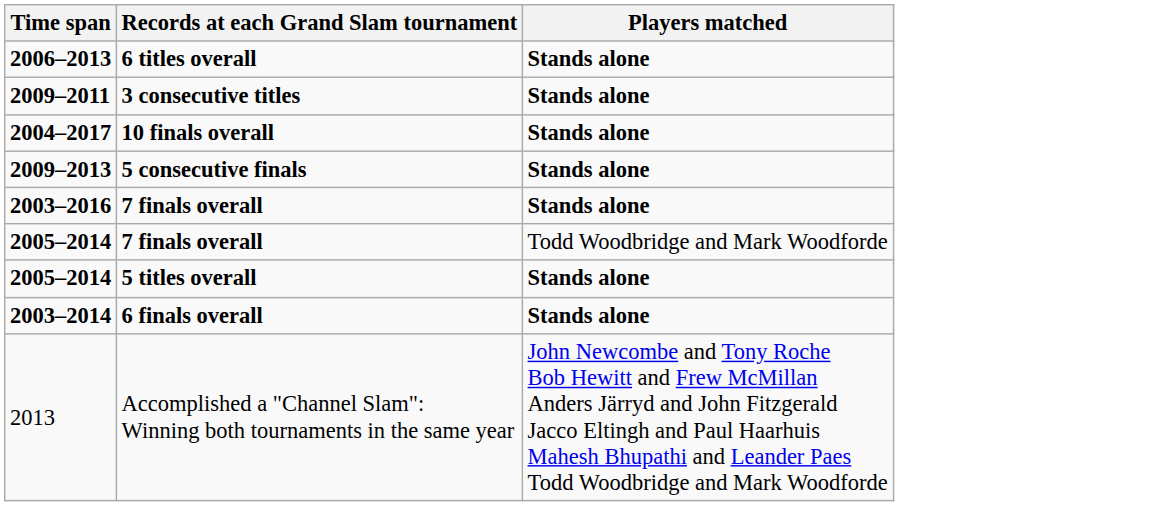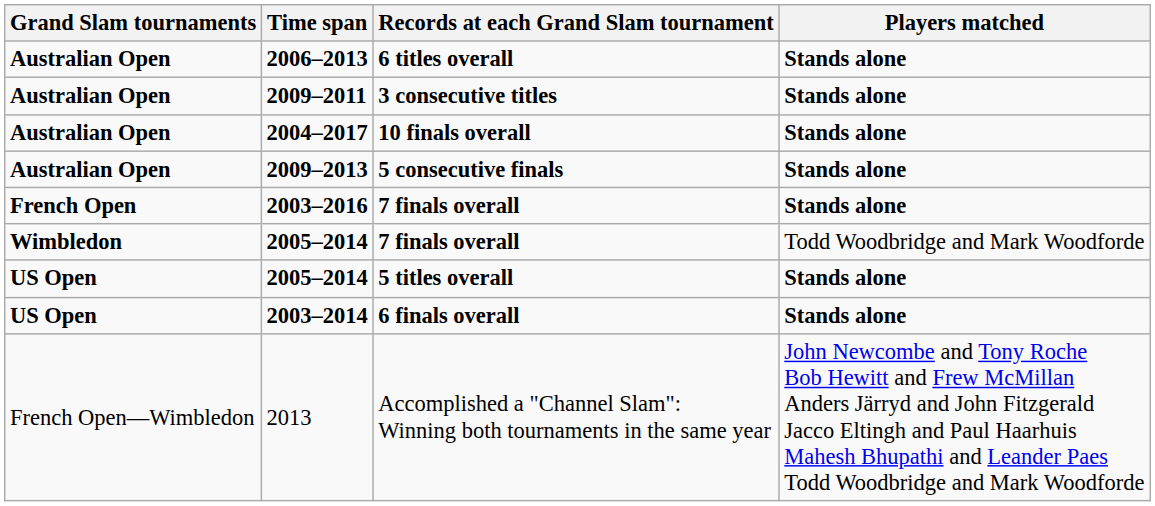+ column: Grand Slam tournaments | Australian Open | Australian Open | Australian Open | Australian Open | French Open | Wimbledon | US Open | US Open | French Open—Wimbledon
